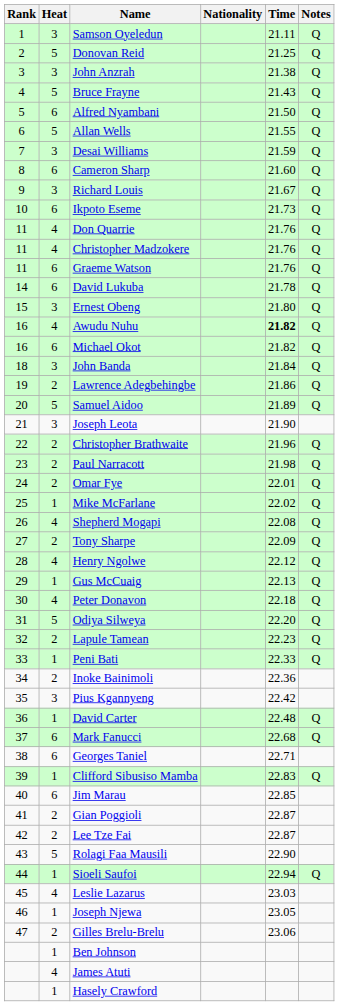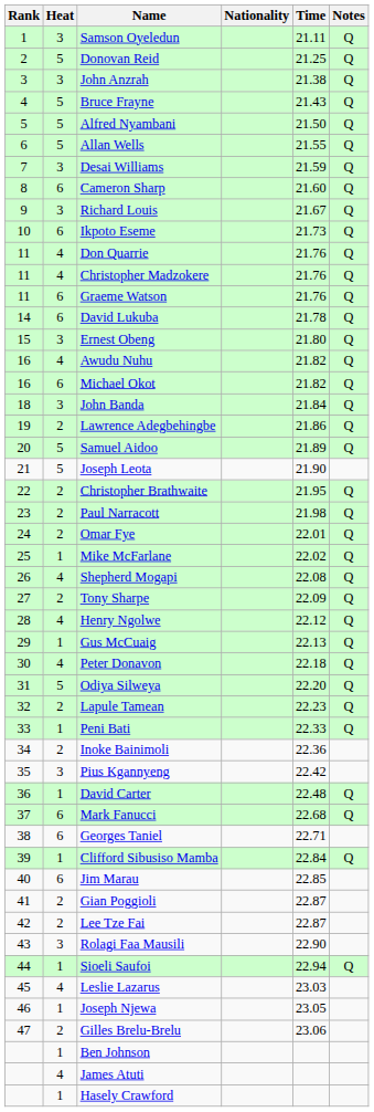Alfred Nyambani | Heat: 6 -> 5
Awudu Nuhu | Time: bold -> normal
Joseph Leota | Heat: 3 -> 5
Christopher Brathwaite | Time: 21.96 -> 21.95
Clifford Sibusiso Mamba | Time: 22.83 -> 22.84
Rolagi Faa Mausili | Heat: 5 -> 3
